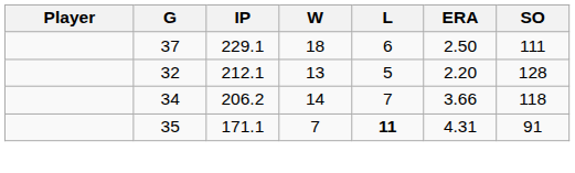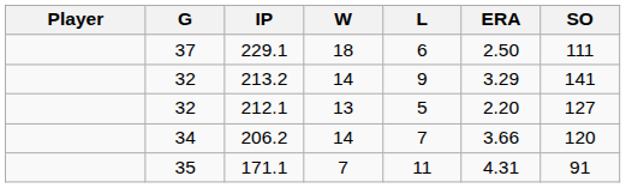+ row: 32 | 213.2 | 14 | 9 | 3.29 | 141
212.1 | SO: 128 -> 127
206.2 | SO: 118 -> 120
171.1 | L: bold -> normal
